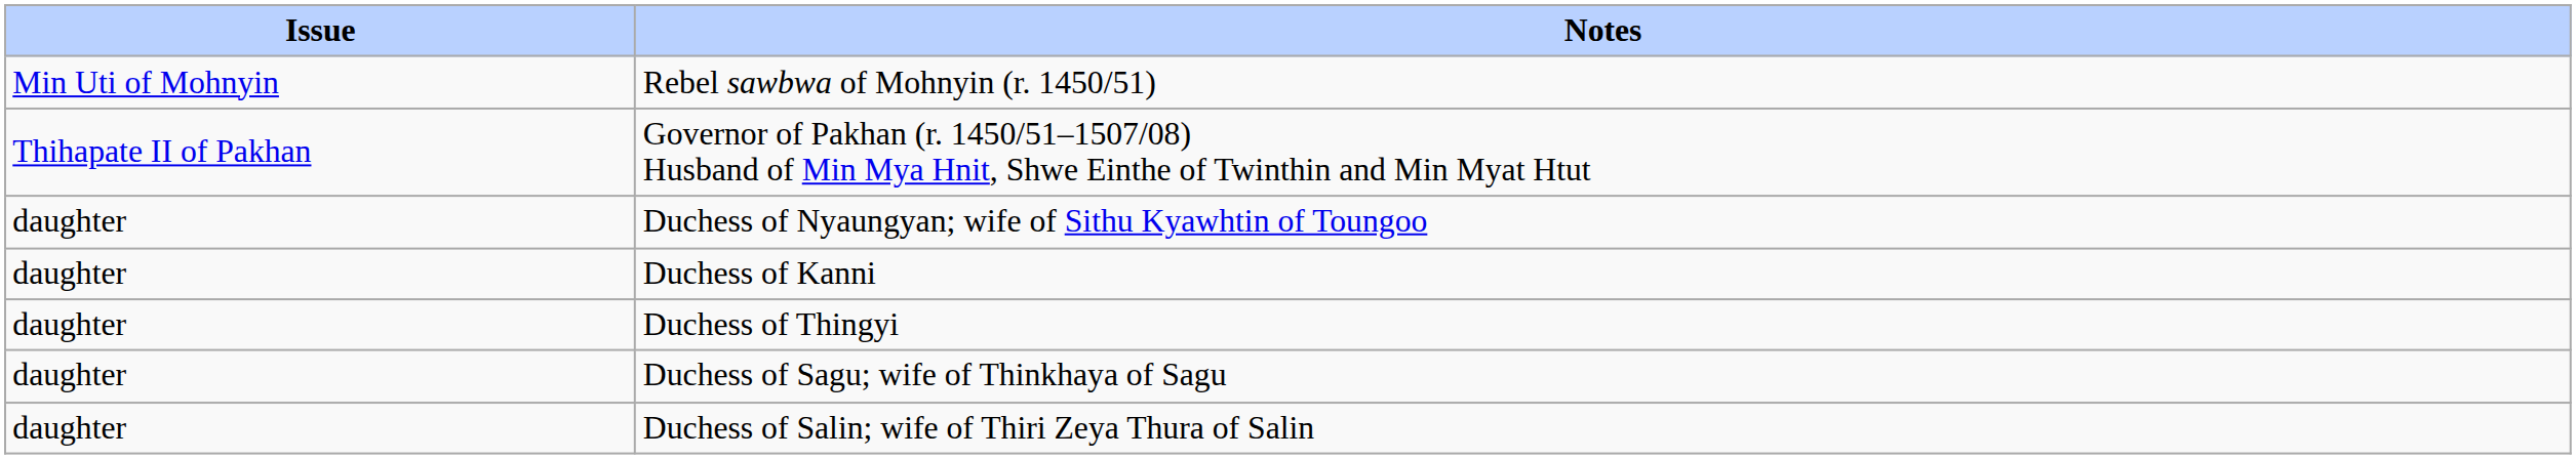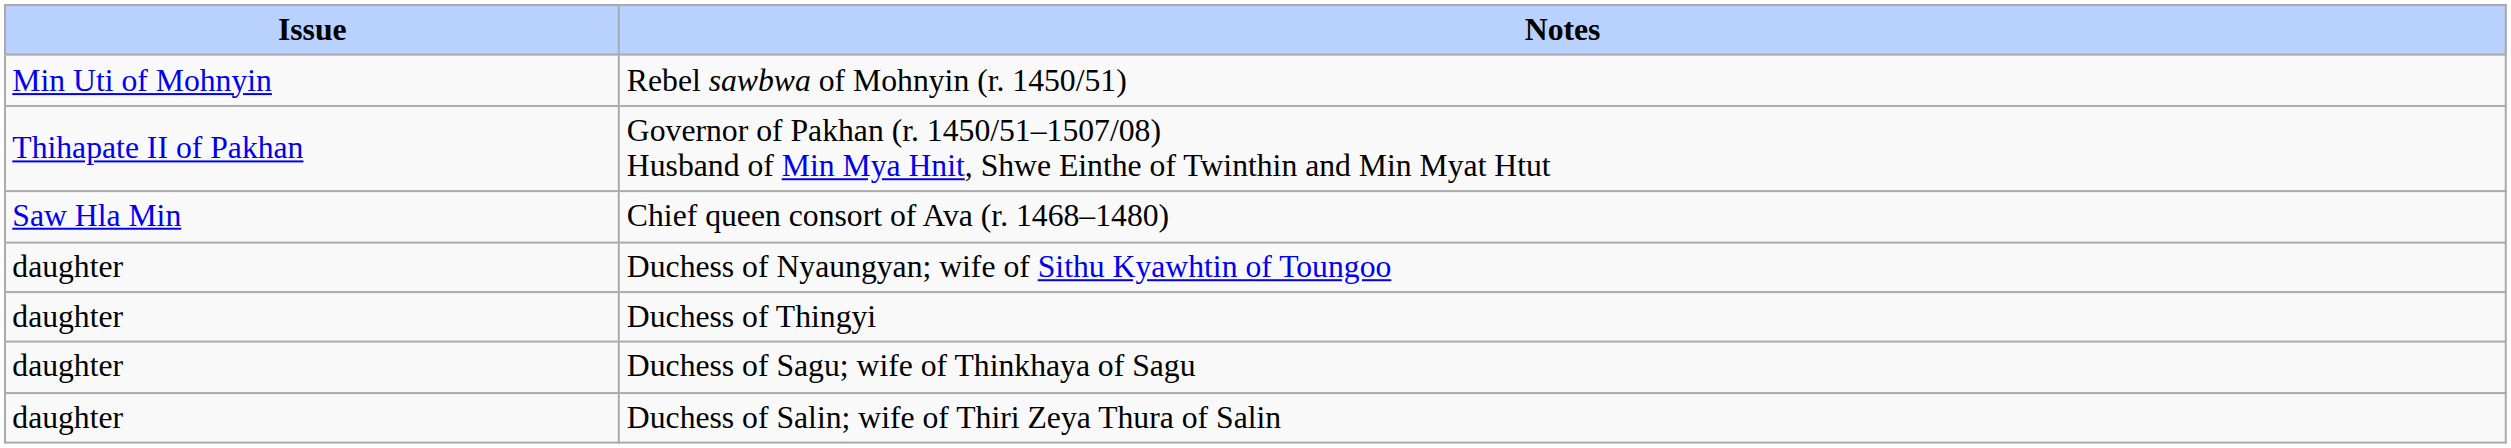+ row: Saw Hla Min | Chief queen consort of Ava (r. 1468–1480)
- row: daughter | Duchess of Kanni
